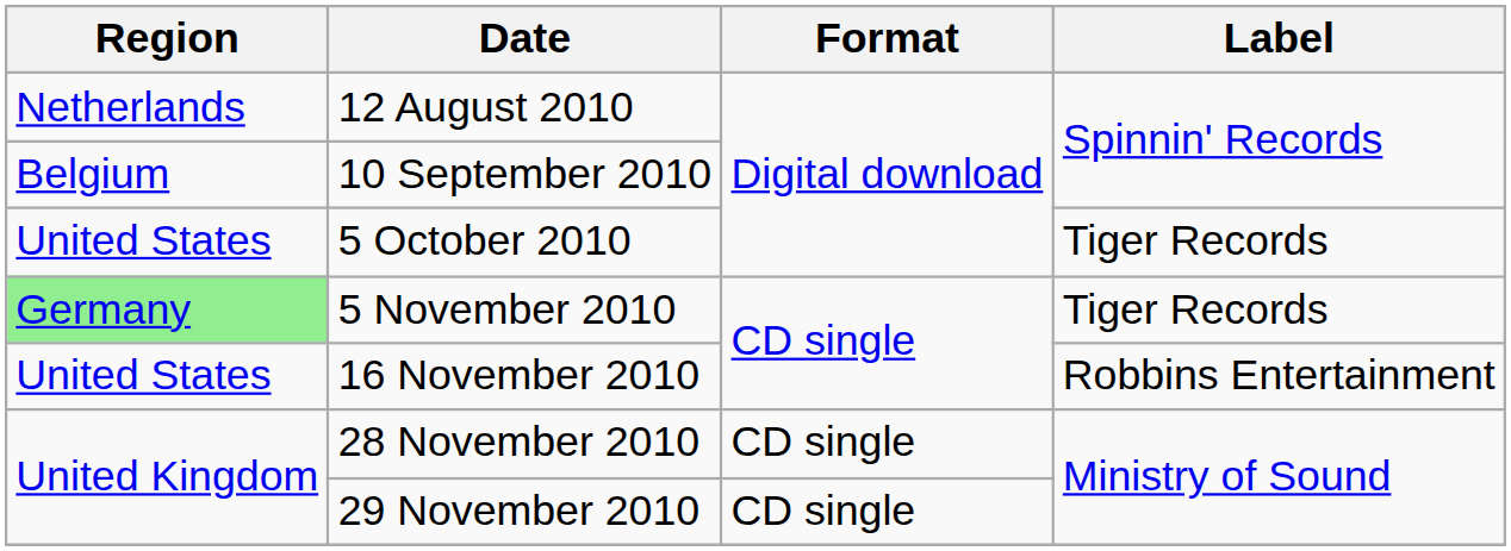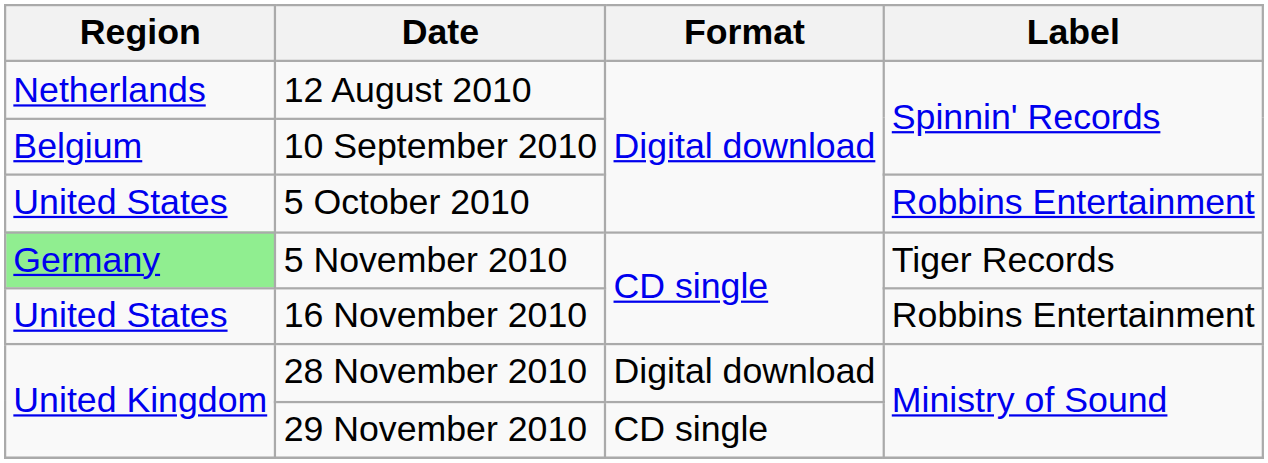5 October 2010 | Label: Tiger Records -> Robbins Entertainment
28 November 2010 | Format: CD single -> Digital download
